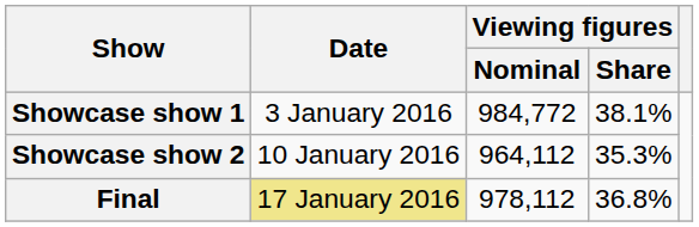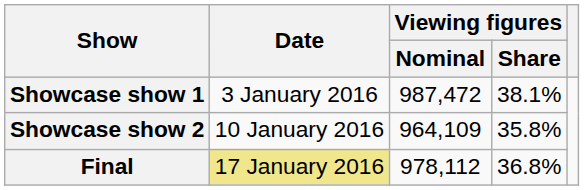Showcase show 1 | Viewing figures / Nominal: 984,772 -> 987,472
Showcase show 2 | Viewing figures / Nominal: 964,112 -> 964,109
Showcase show 2 | Viewing figures / Share: 35.3% -> 35.8%
